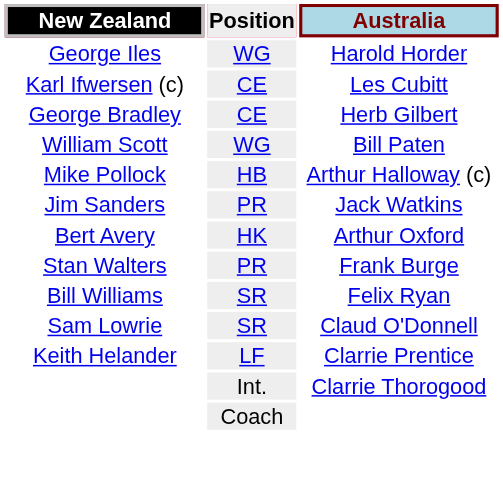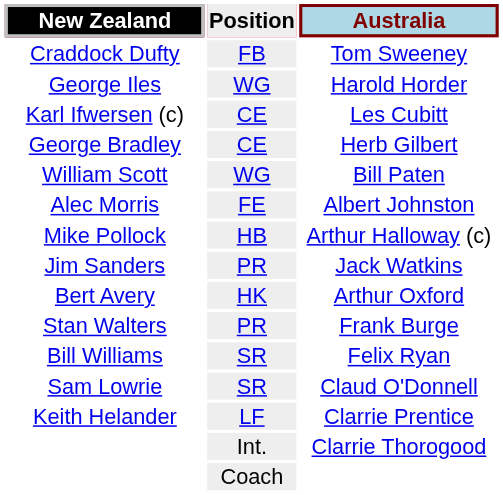+ row: Craddock Dufty | FB | Tom Sweeney
+ row: Alec Morris | FE | Albert Johnston
